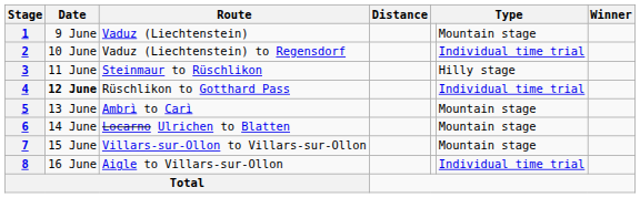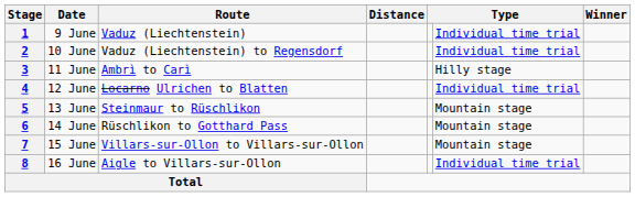1 | column 6: Mountain stage -> Individual time trial
3 | Route: Steinmaur to Rüschlikon -> Ambrì to Carì
4 | Date: bold -> normal
4 | Route: Rüschlikon to Gotthard Pass -> Locarno Ulrichen to Blatten
5 | Route: Ambrì to Carì -> Steinmaur to Rüschlikon
6 | Route: Locarno Ulrichen to Blatten -> Rüschlikon to Gotthard Pass
